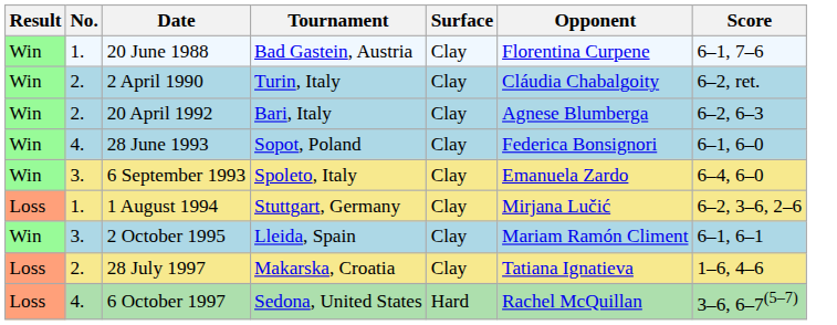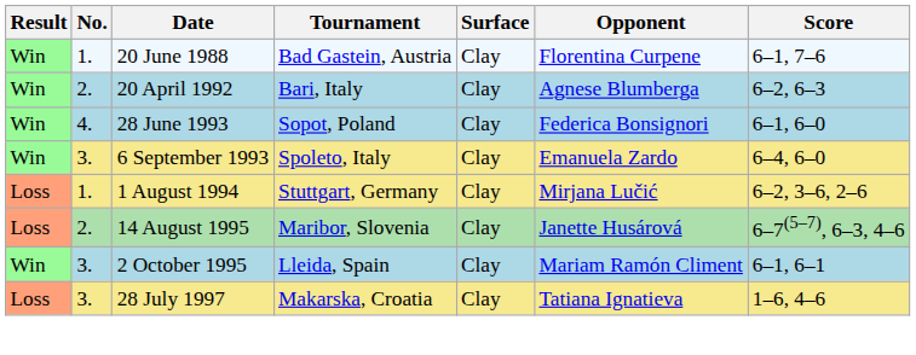- row: Win | 2. | 2 April 1990 | Turin, Italy | Clay | Cláudia Chabalgoity | 6–2, ret.
+ row: Loss | 2. | 14 August 1995 | Maribor, Slovenia | Clay | Janette Husárová | 6–7(5–7), 6–3, 4–6
28 July 1997 | No.: 2. -> 3.
- row: Loss | 4. | 6 October 1997 | Sedona, United States | Hard | Rachel McQuillan | 3–6, 6–7(5–7)
